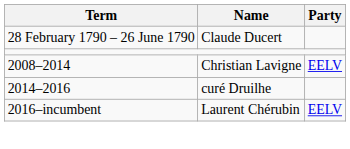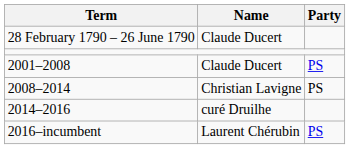+ row: 2001–2008 | Claude Ducert | PS
2008–2014 | Party: EELV -> PS
2016–incumbent | Party: EELV -> PS
